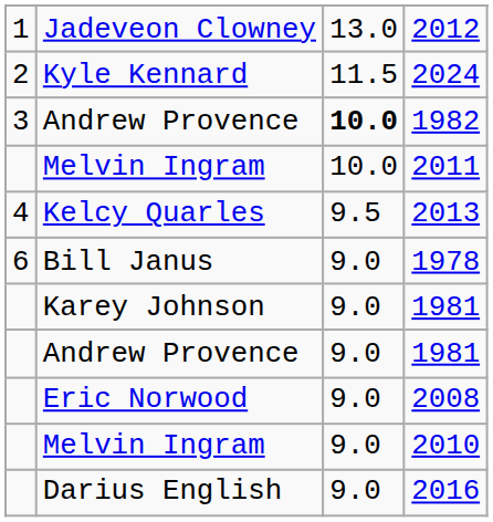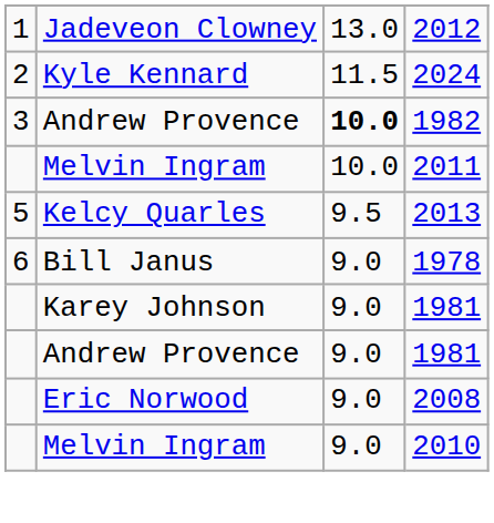2013 | column 1: 4 -> 5
- row: Darius English | 9.0 | 2016
